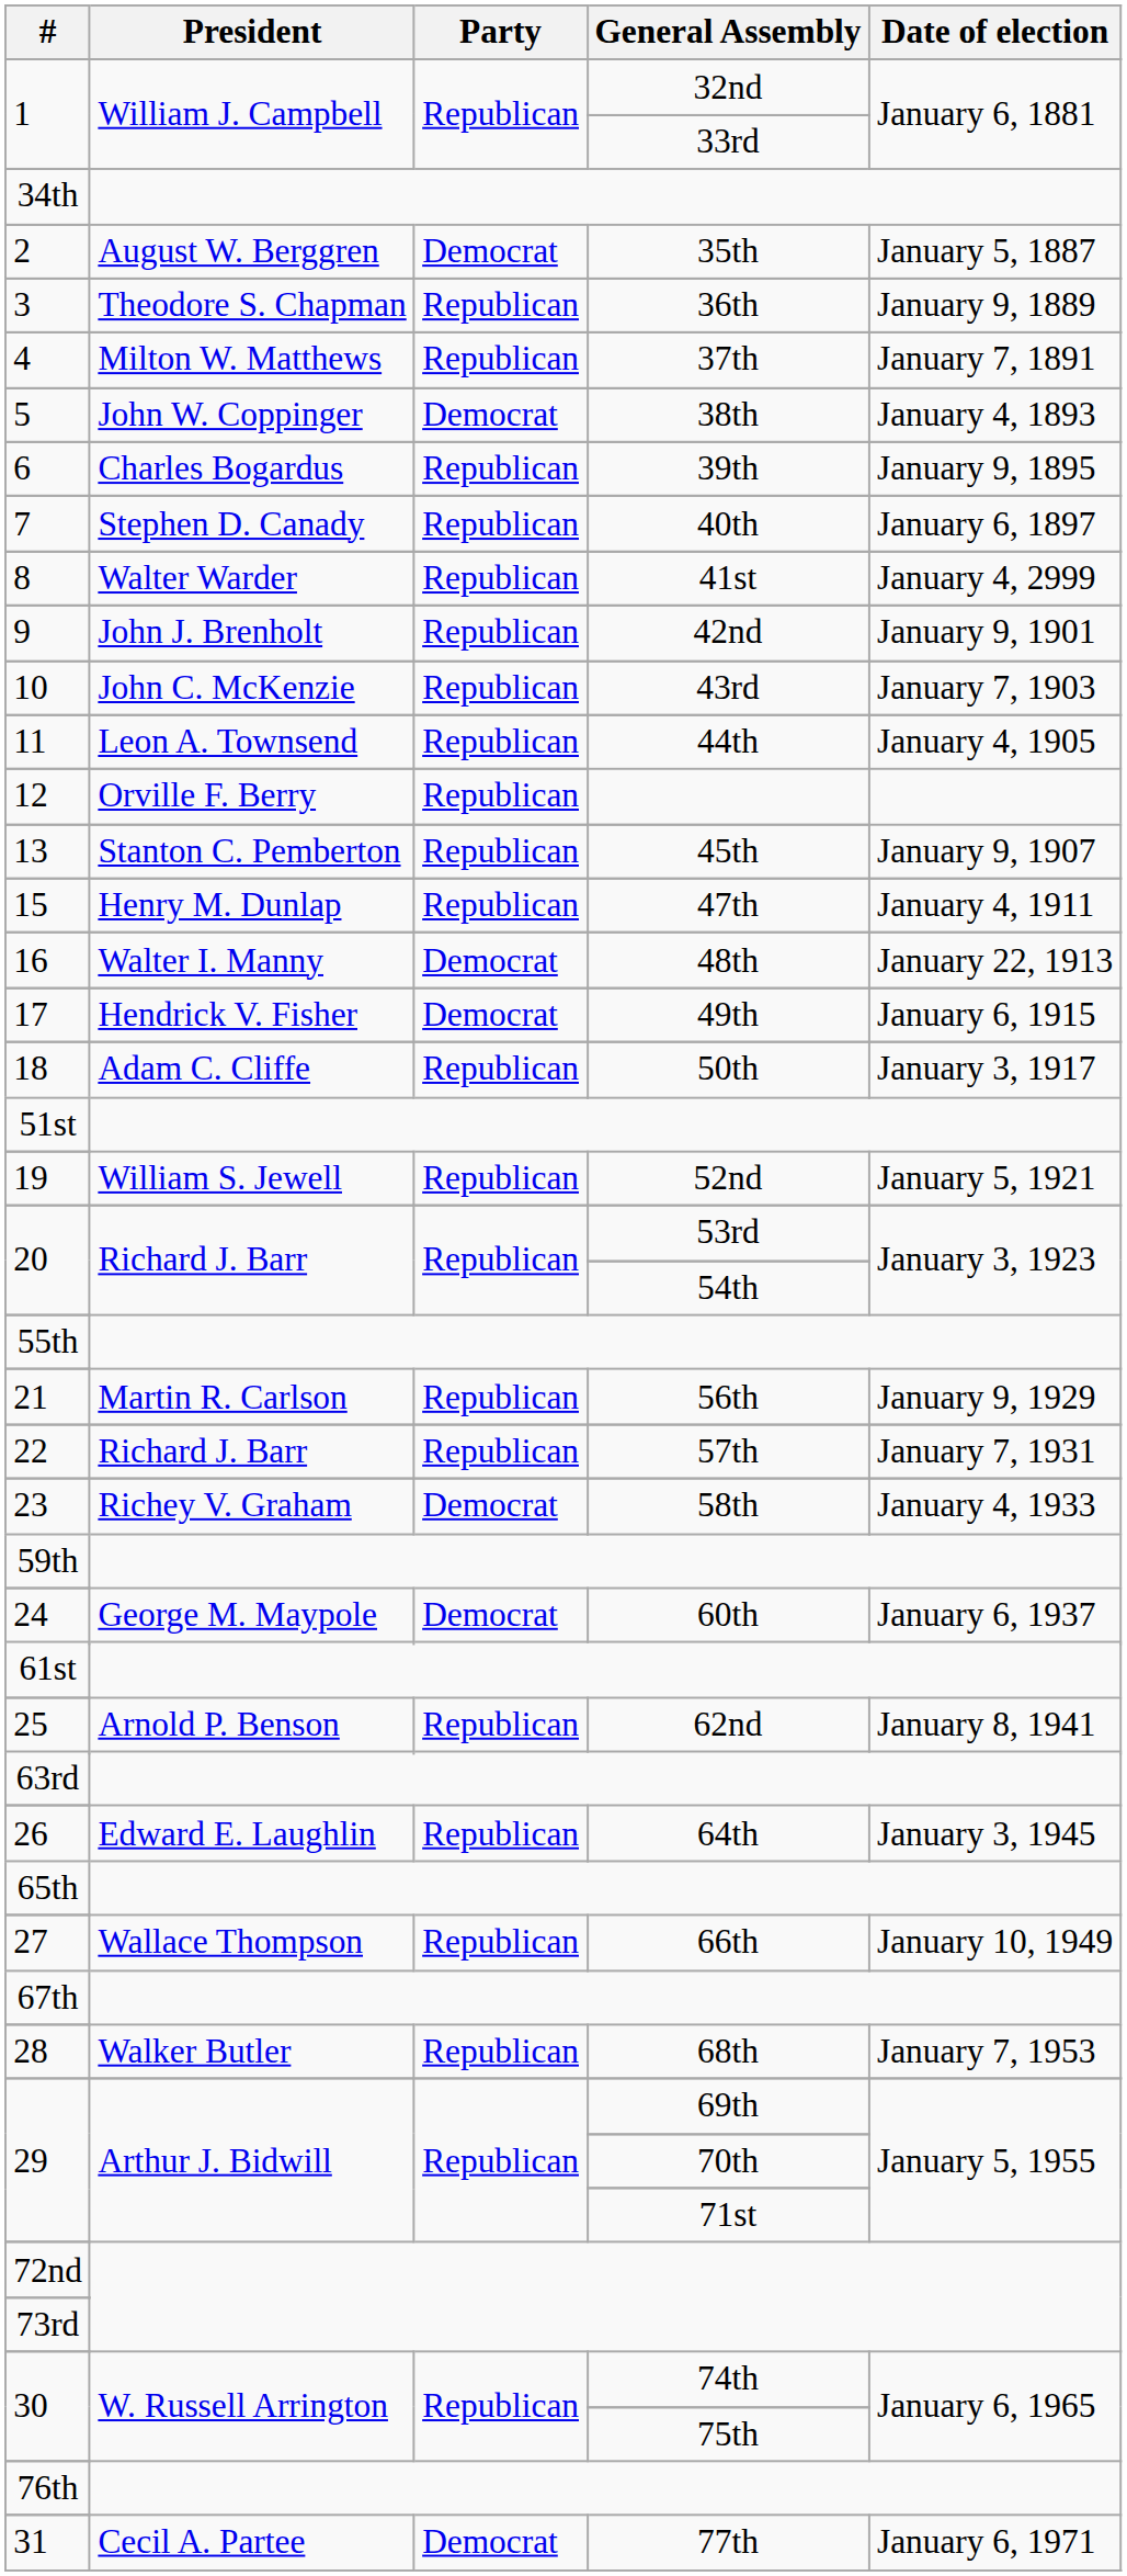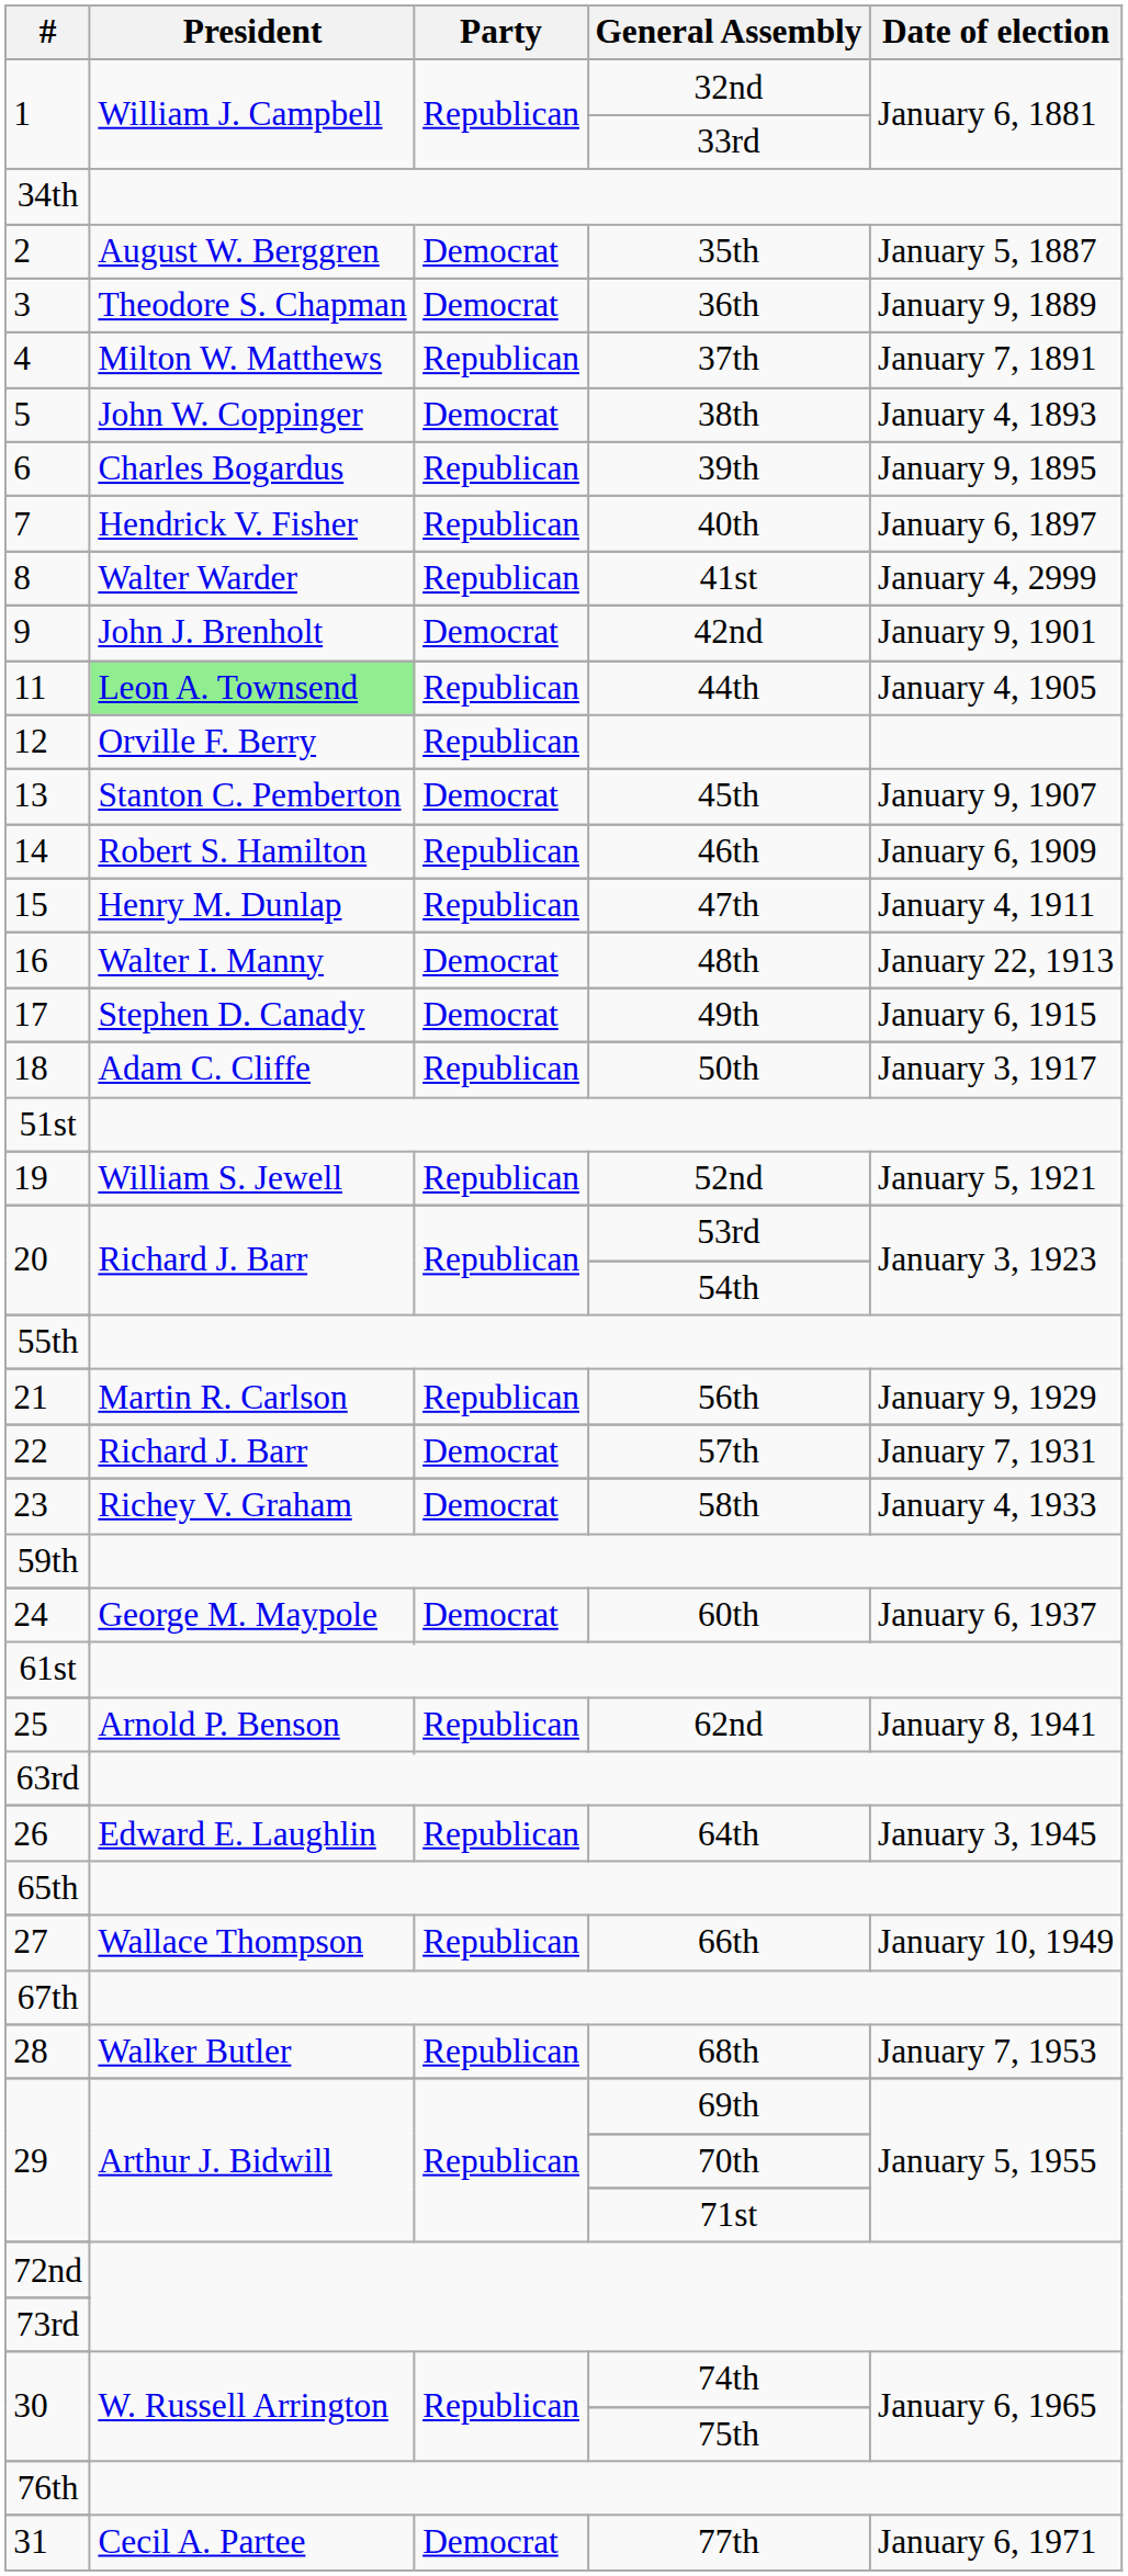3 | Party: Republican -> Democrat
7 | President: Stephen D. Canady -> Hendrick V. Fisher
9 | Party: Republican -> Democrat
- row: 10 | John C. McKenzie | Republican | 43rd | January 7, 1903
11 | President: no background -> lightgreen background
13 | Party: Republican -> Democrat
+ row: 14 | Robert S. Hamilton | Republican | 46th | January 6, 1909
17 | President: Hendrick V. Fisher -> Stephen D. Canady
22 | Party: Republican -> Democrat
